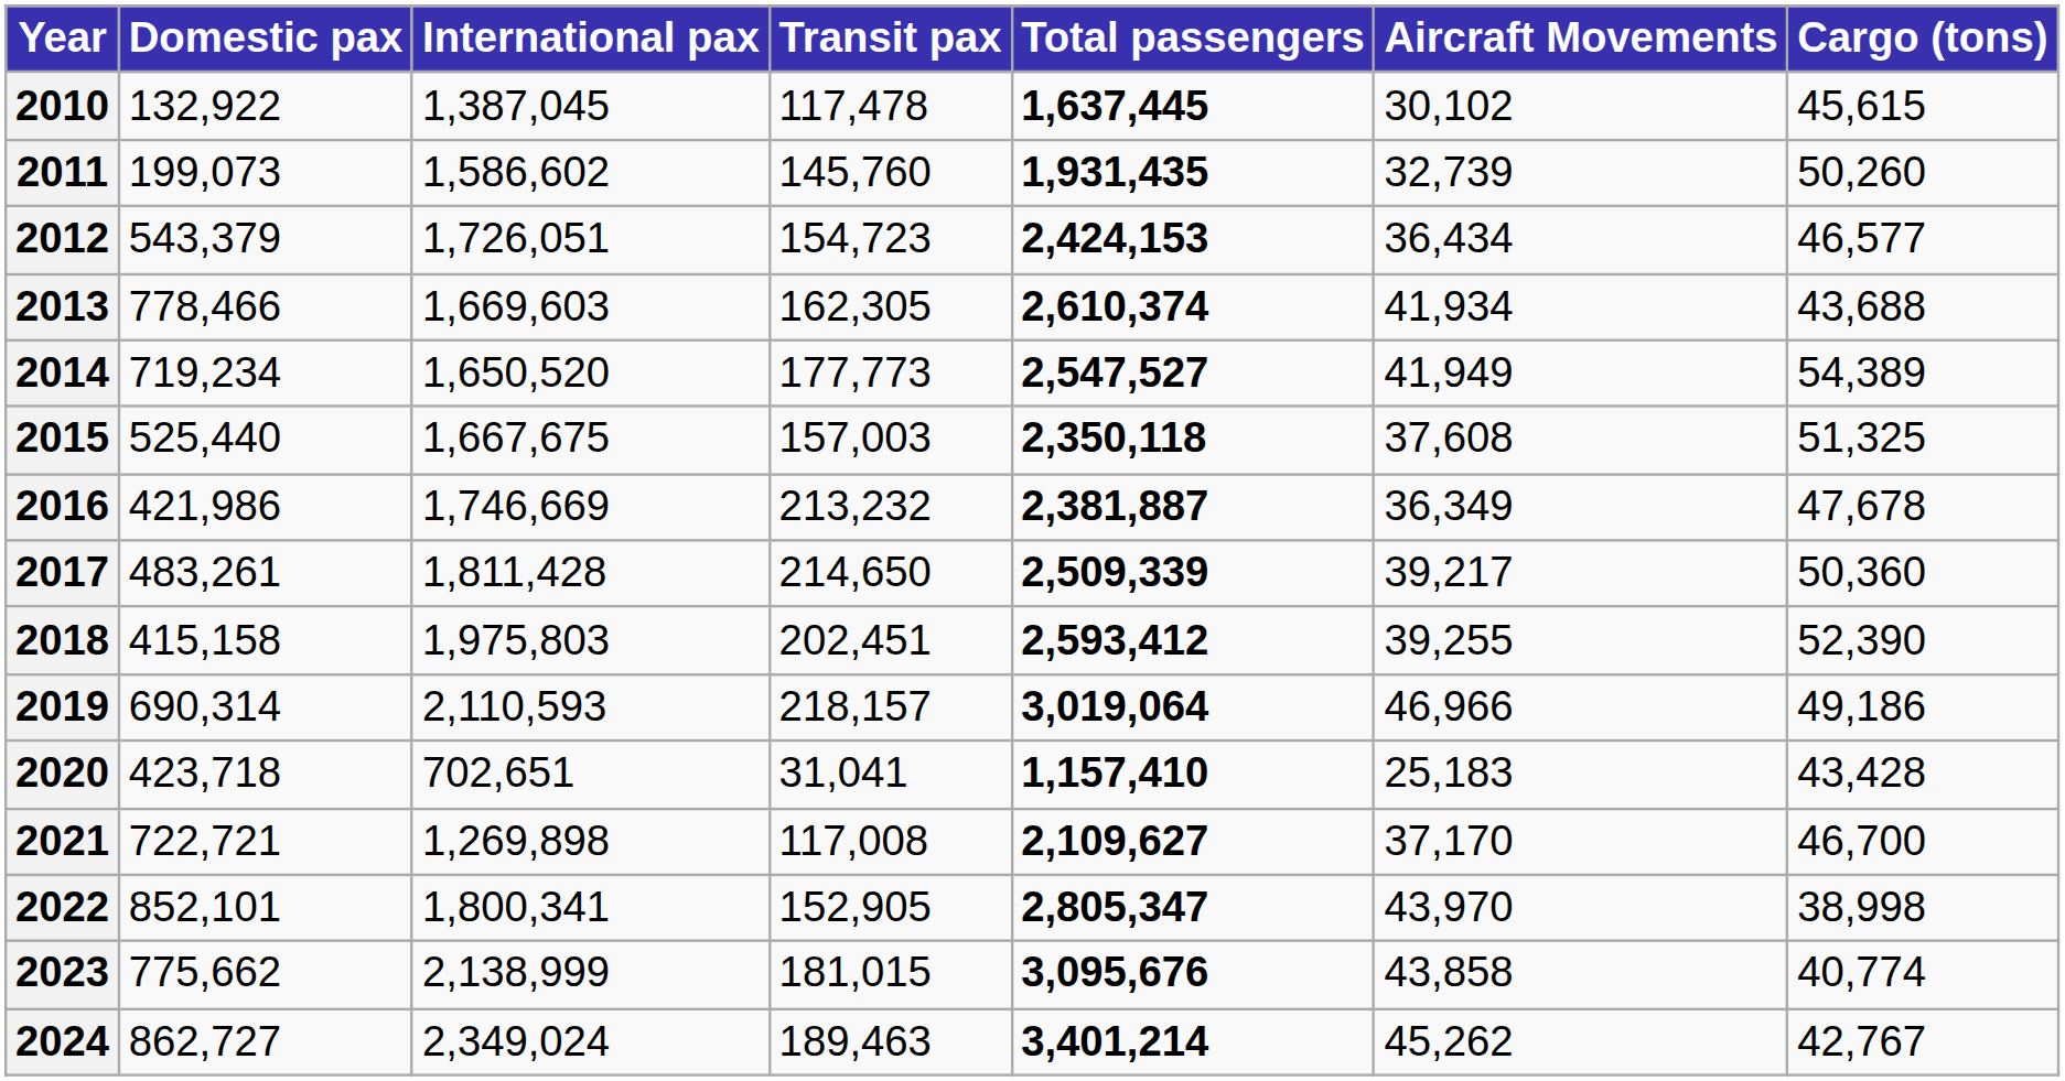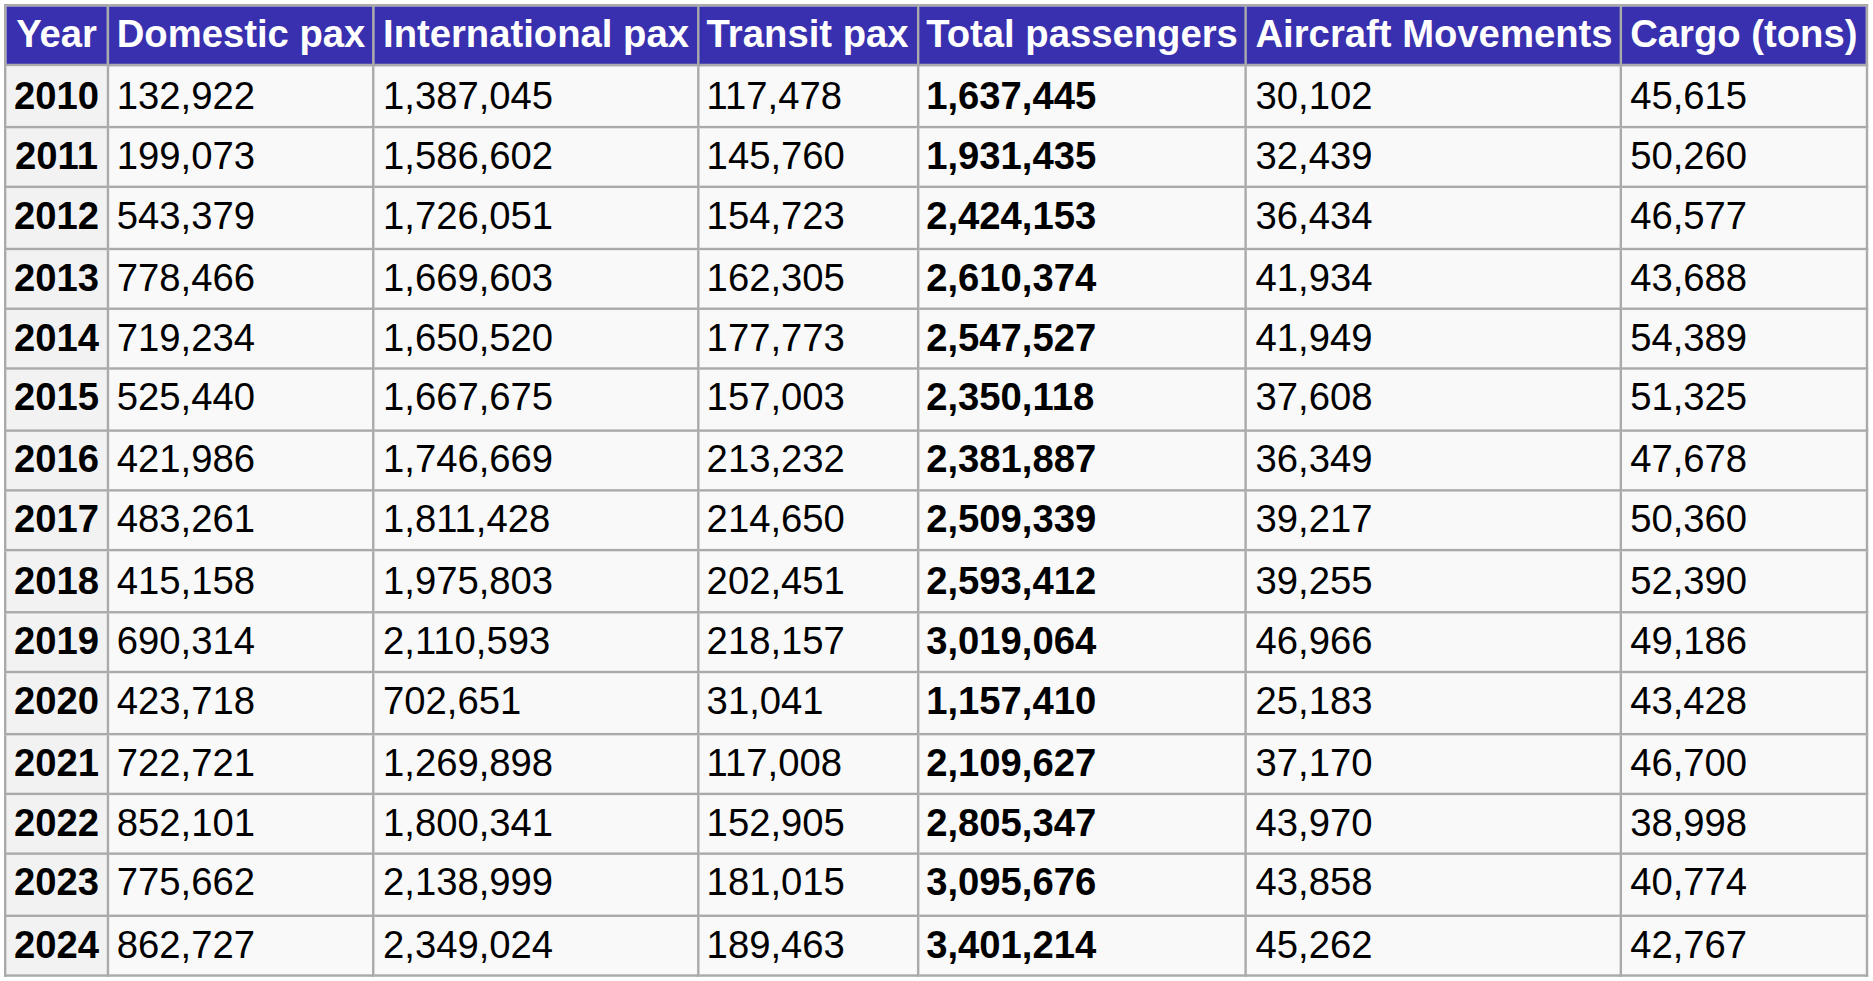2011 | Aircraft Movements: 32,739 -> 32,439
